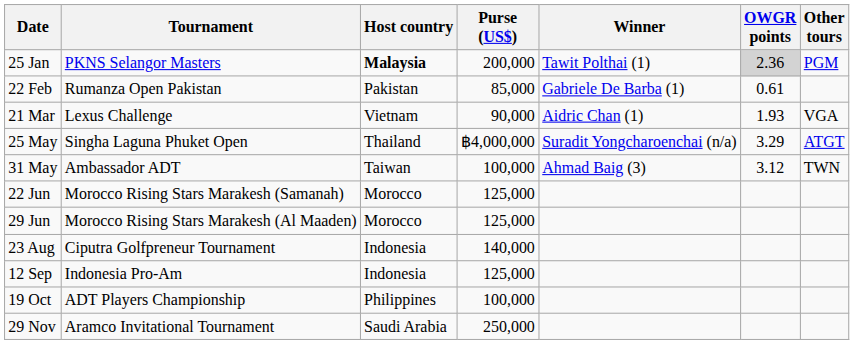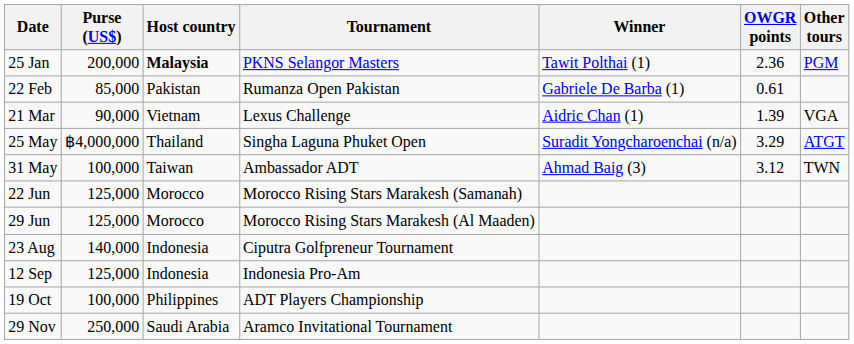columns swapped: Tournament <-> Purse (US$)
25 Jan | OWGR points: lightgrey background -> no background
21 Mar | OWGR points: 1.93 -> 1.39
